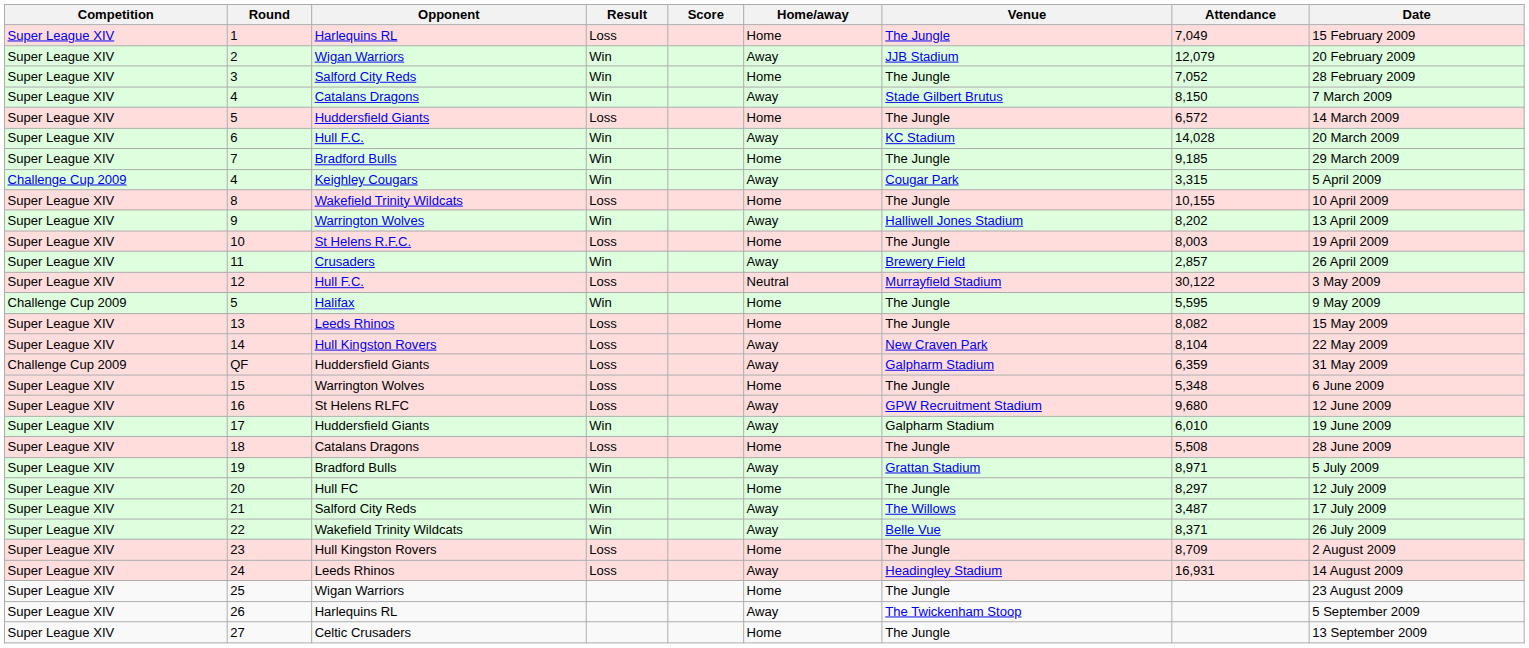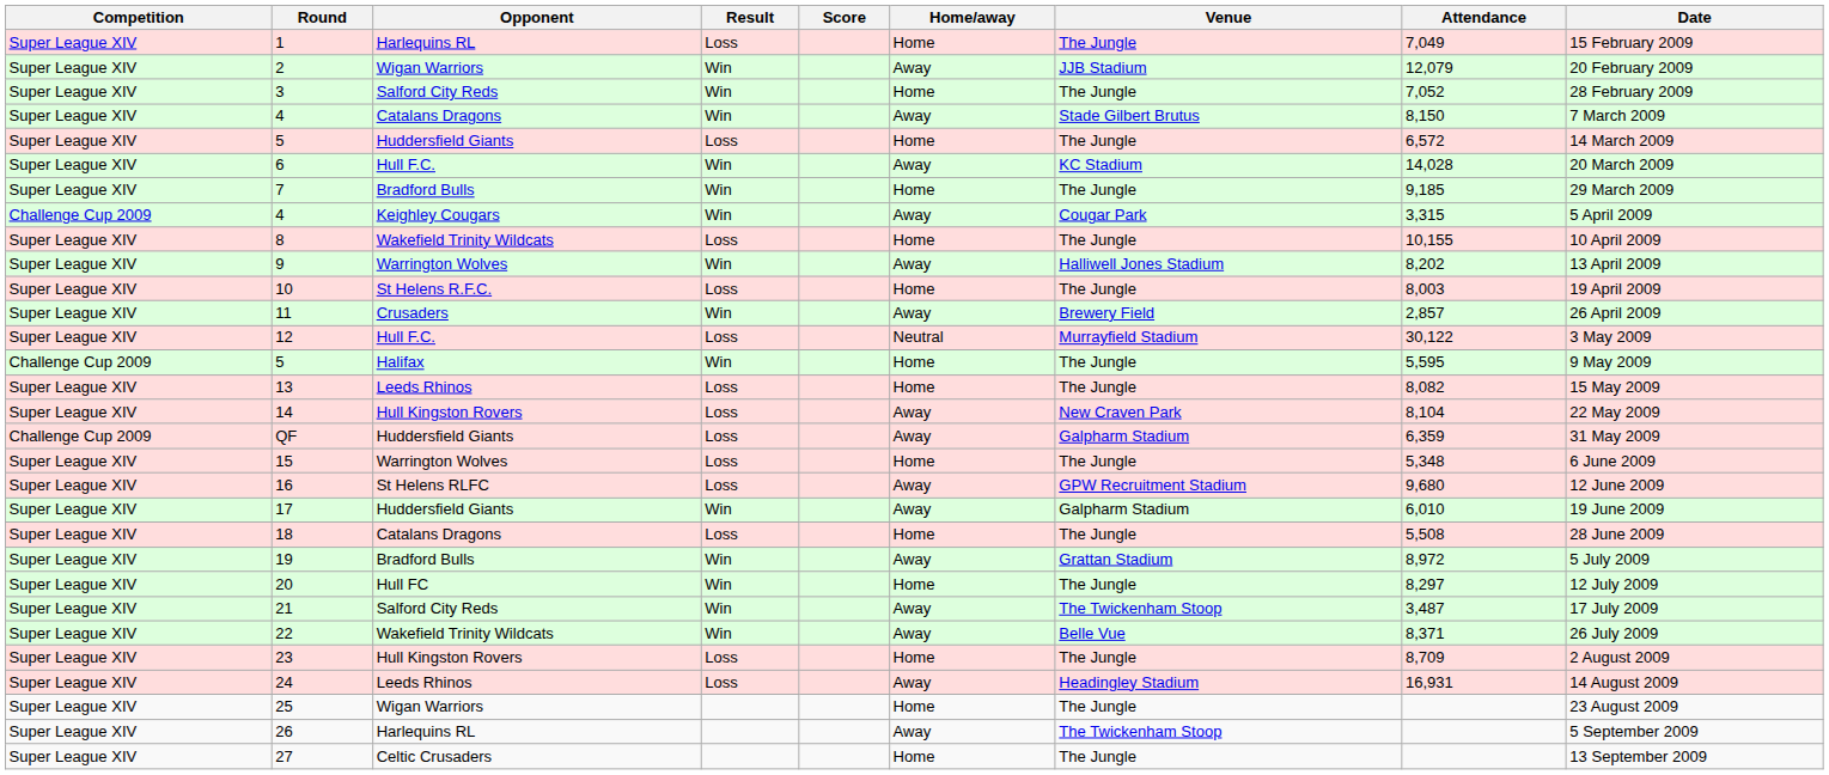19 | Attendance: 8,971 -> 8,972
21 | Venue: The Willows -> The Twickenham Stoop
